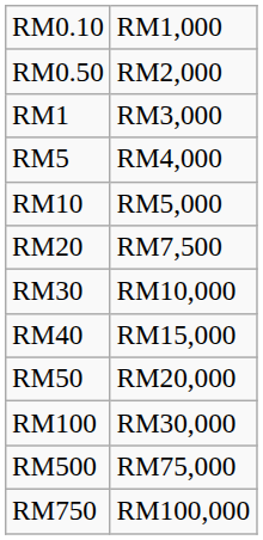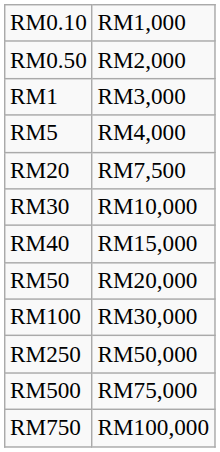- row: RM10 | RM5,000
+ row: RM250 | RM50,000
